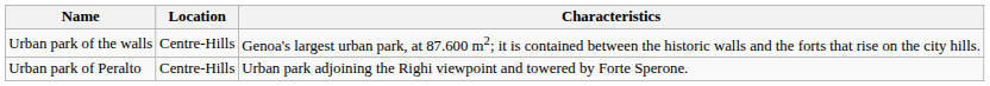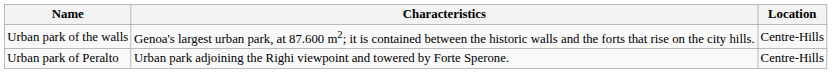columns swapped: Location <-> Characteristics
